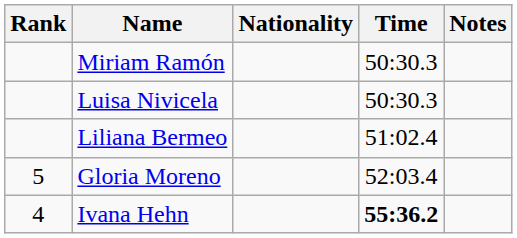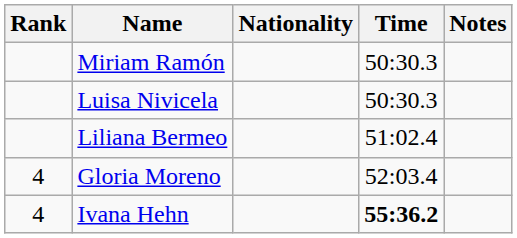Gloria Moreno | Rank: 5 -> 4
